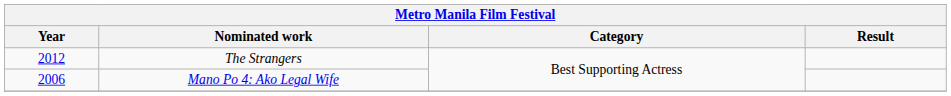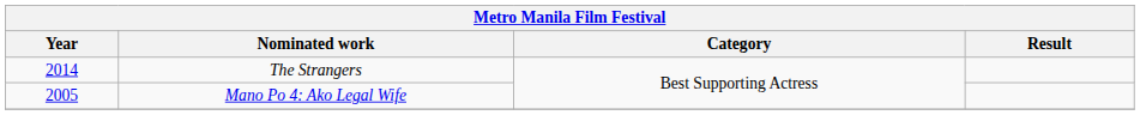The Strangers | Year: 2012 -> 2014
Mano Po 4: Ako Legal Wife | Year: 2006 -> 2005
